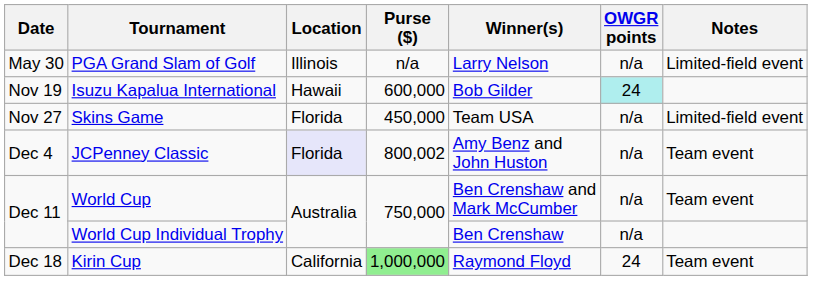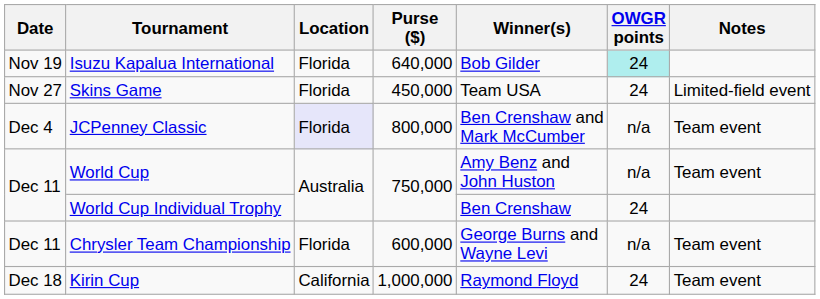- row: May 30 | PGA Grand Slam of Golf | Illinois | n/a | Larry Nelson | n/a | Limited-field event
Isuzu Kapalua International | Location: Hawaii -> Florida
Isuzu Kapalua International | Purse ($): 600,000 -> 640,000
Skins Game | OWGR points: n/a -> 24
JCPenney Classic | Purse ($): 800,002 -> 800,000
JCPenney Classic | Winner(s): Amy Benz and John Huston -> Ben Crenshaw and Mark McCumber
World Cup | Winner(s): Ben Crenshaw and Mark McCumber -> Amy Benz and John Huston
World Cup Individual Trophy | OWGR points: n/a -> 24
+ row: Dec 11 | Chrysler Team Championship | Florida | 600,000 | George Burns and Wayne Levi | n/a | Team event
Kirin Cup | Purse ($): lightgreen background -> no background
